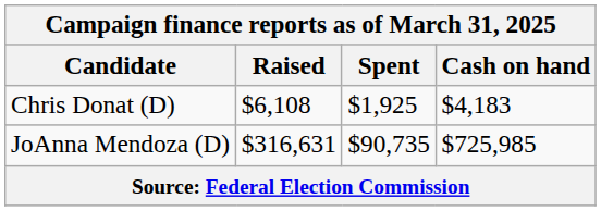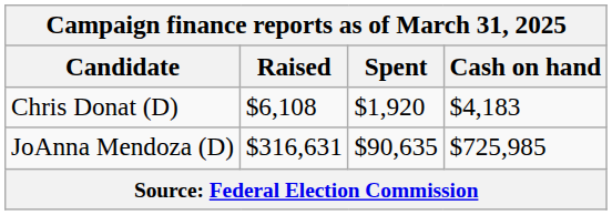Chris Donat (D) | Spent: $1,925 -> $1,920
JoAnna Mendoza (D) | Spent: $90,735 -> $90,635
